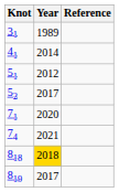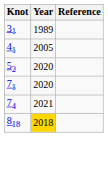41 | Year: 2014 -> 2005
- row: 51 | 2012
52 | Year: 2017 -> 2020
- row: 819 | 2017
